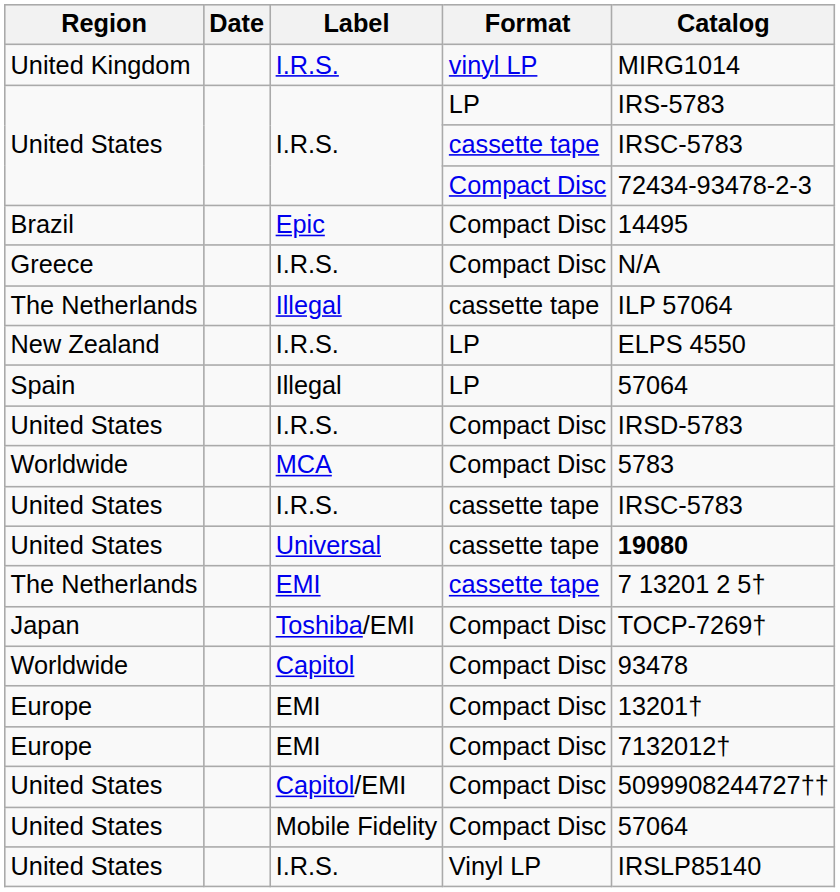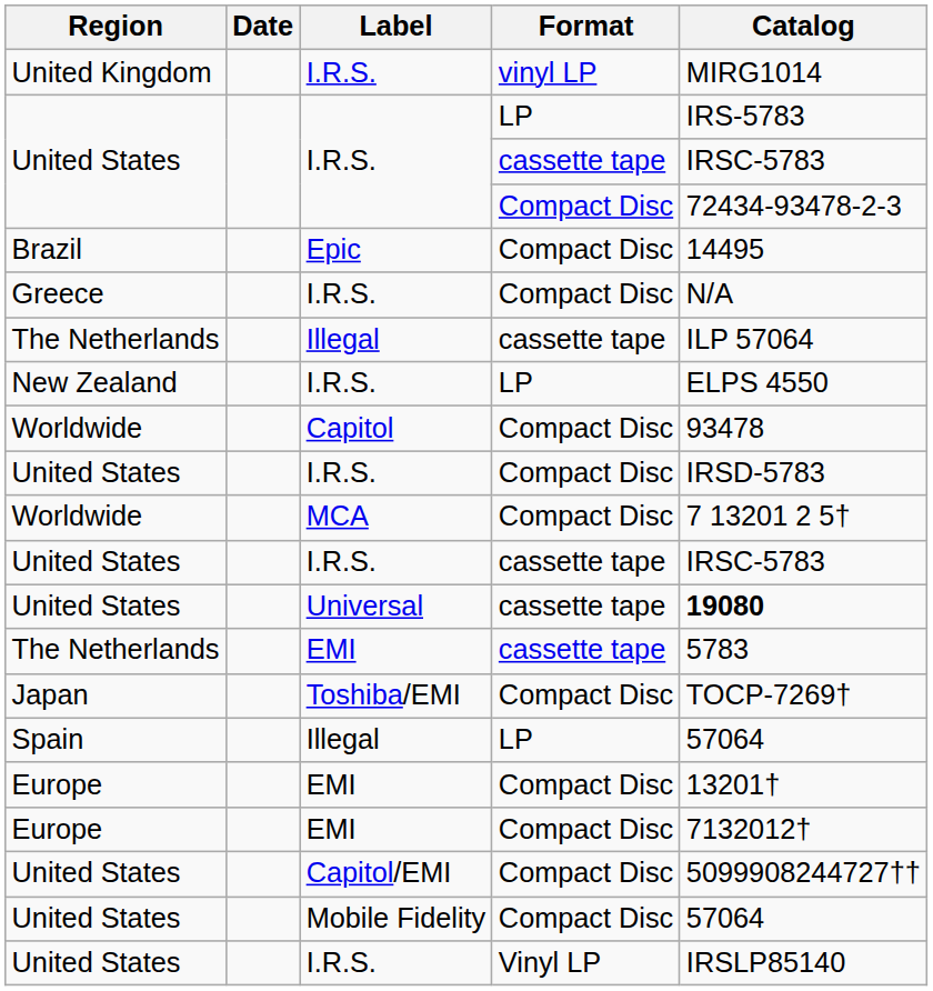rows swapped: Spain <-> Worldwide / Capitol
Worldwide / MCA | Catalog: 5783 -> 7 13201 2 5†
The Netherlands / EMI | Catalog: 7 13201 2 5† -> 5783
